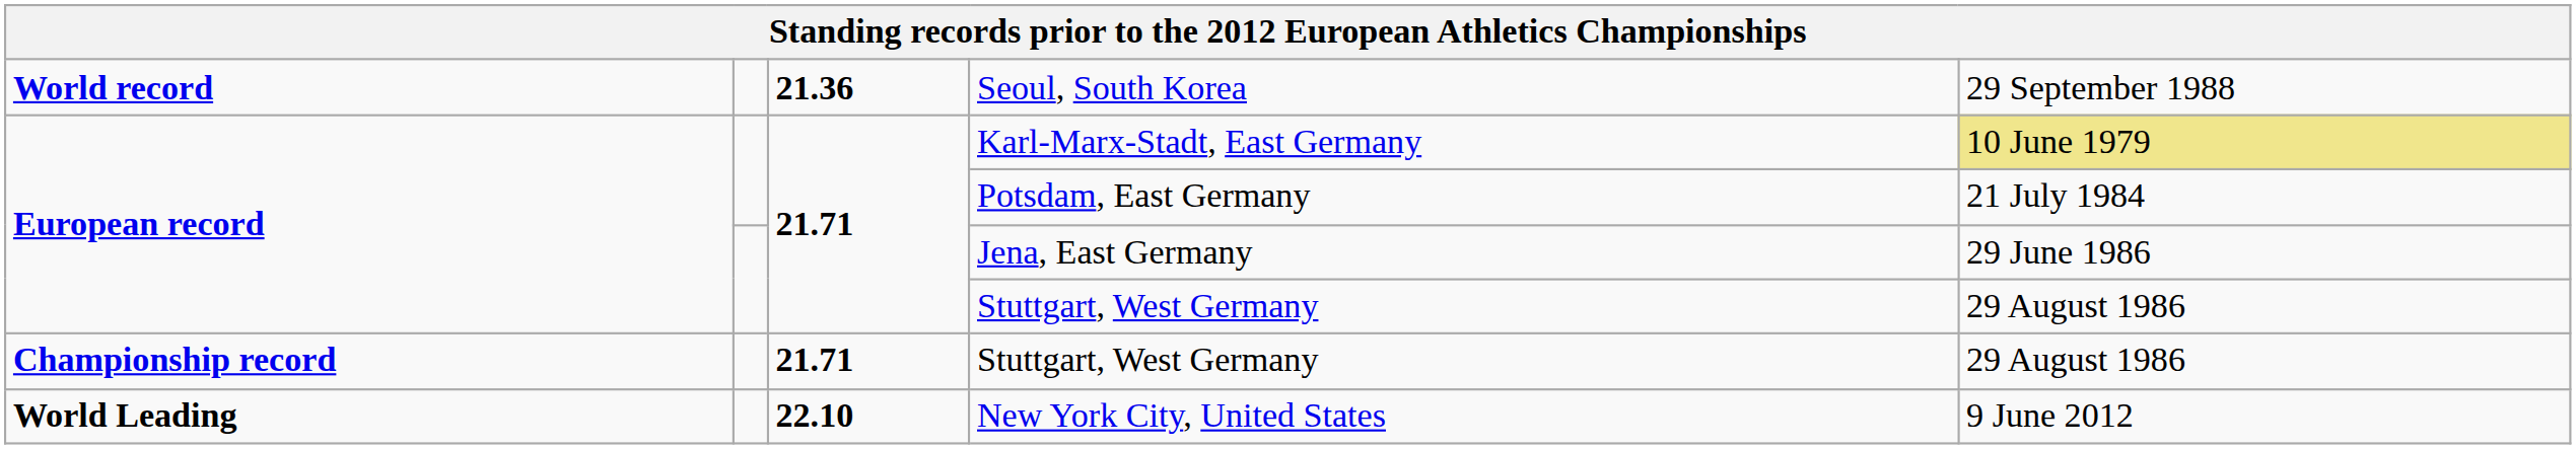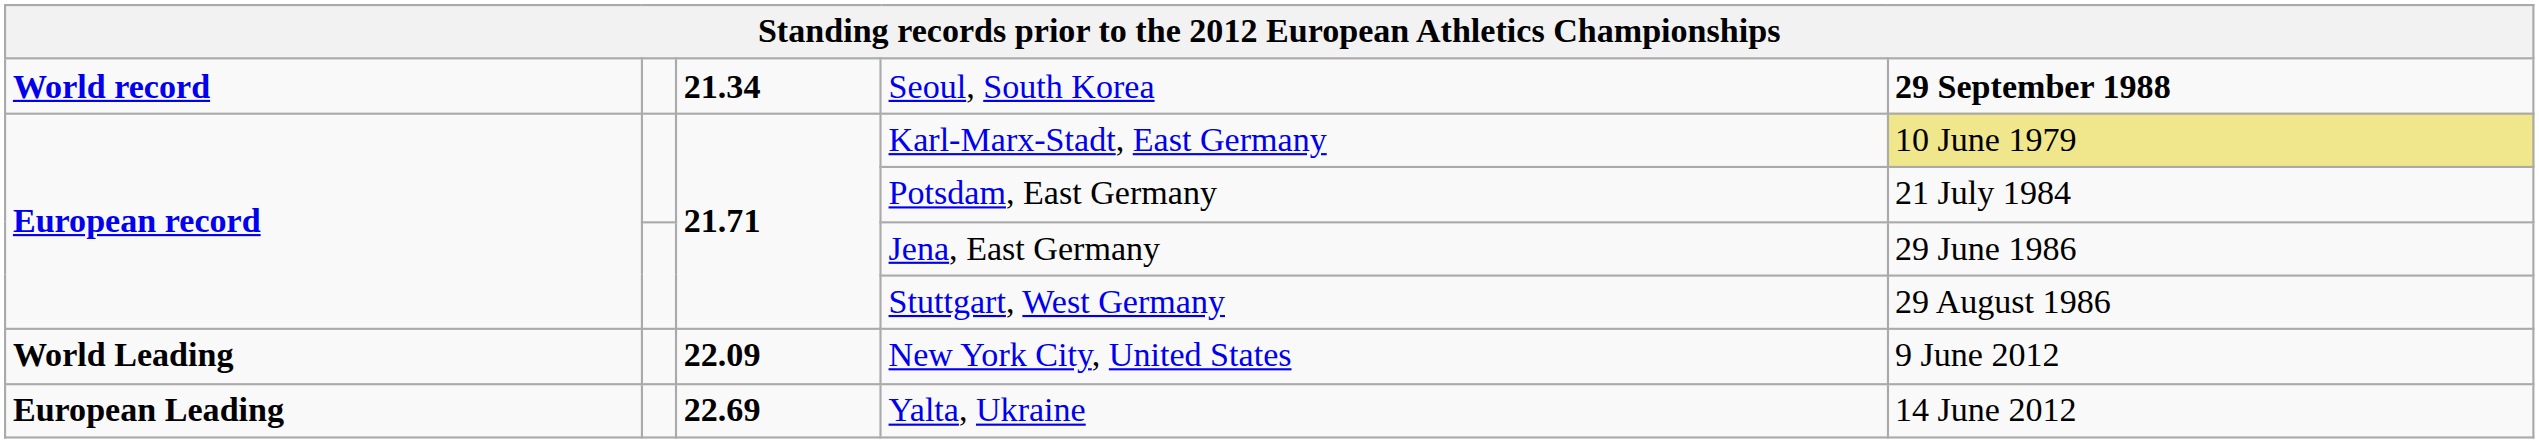Seoul, South Korea | column 3: 21.36 -> 21.34
Seoul, South Korea | column 5: normal -> bold
- row: Championship record | 21.71 | Stuttgart, West Germany | 29 August 1986
New York City, United States | column 3: 22.10 -> 22.09
+ row: European Leading | 22.69 | Yalta, Ukraine | 14 June 2012
